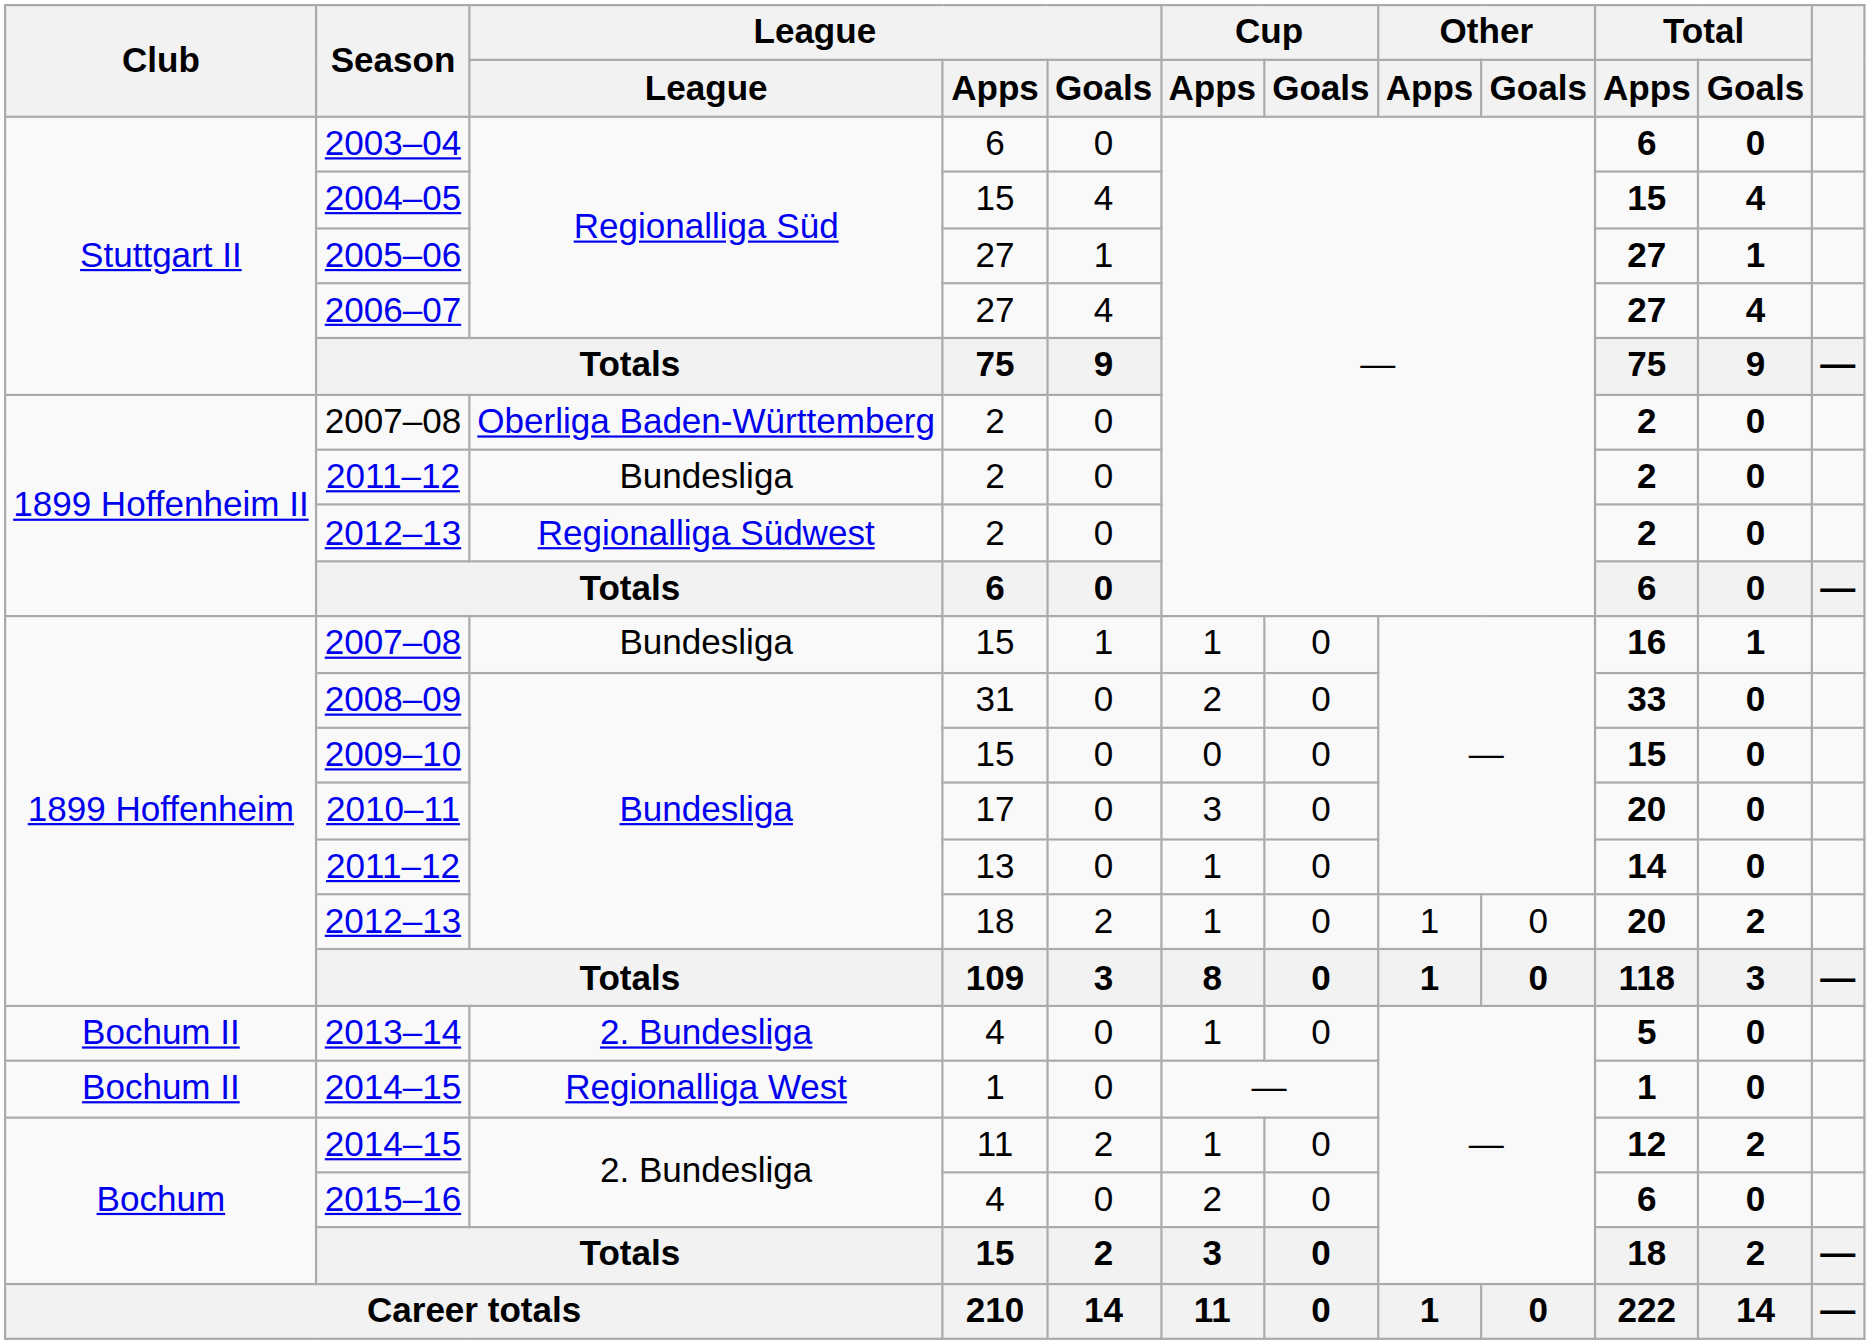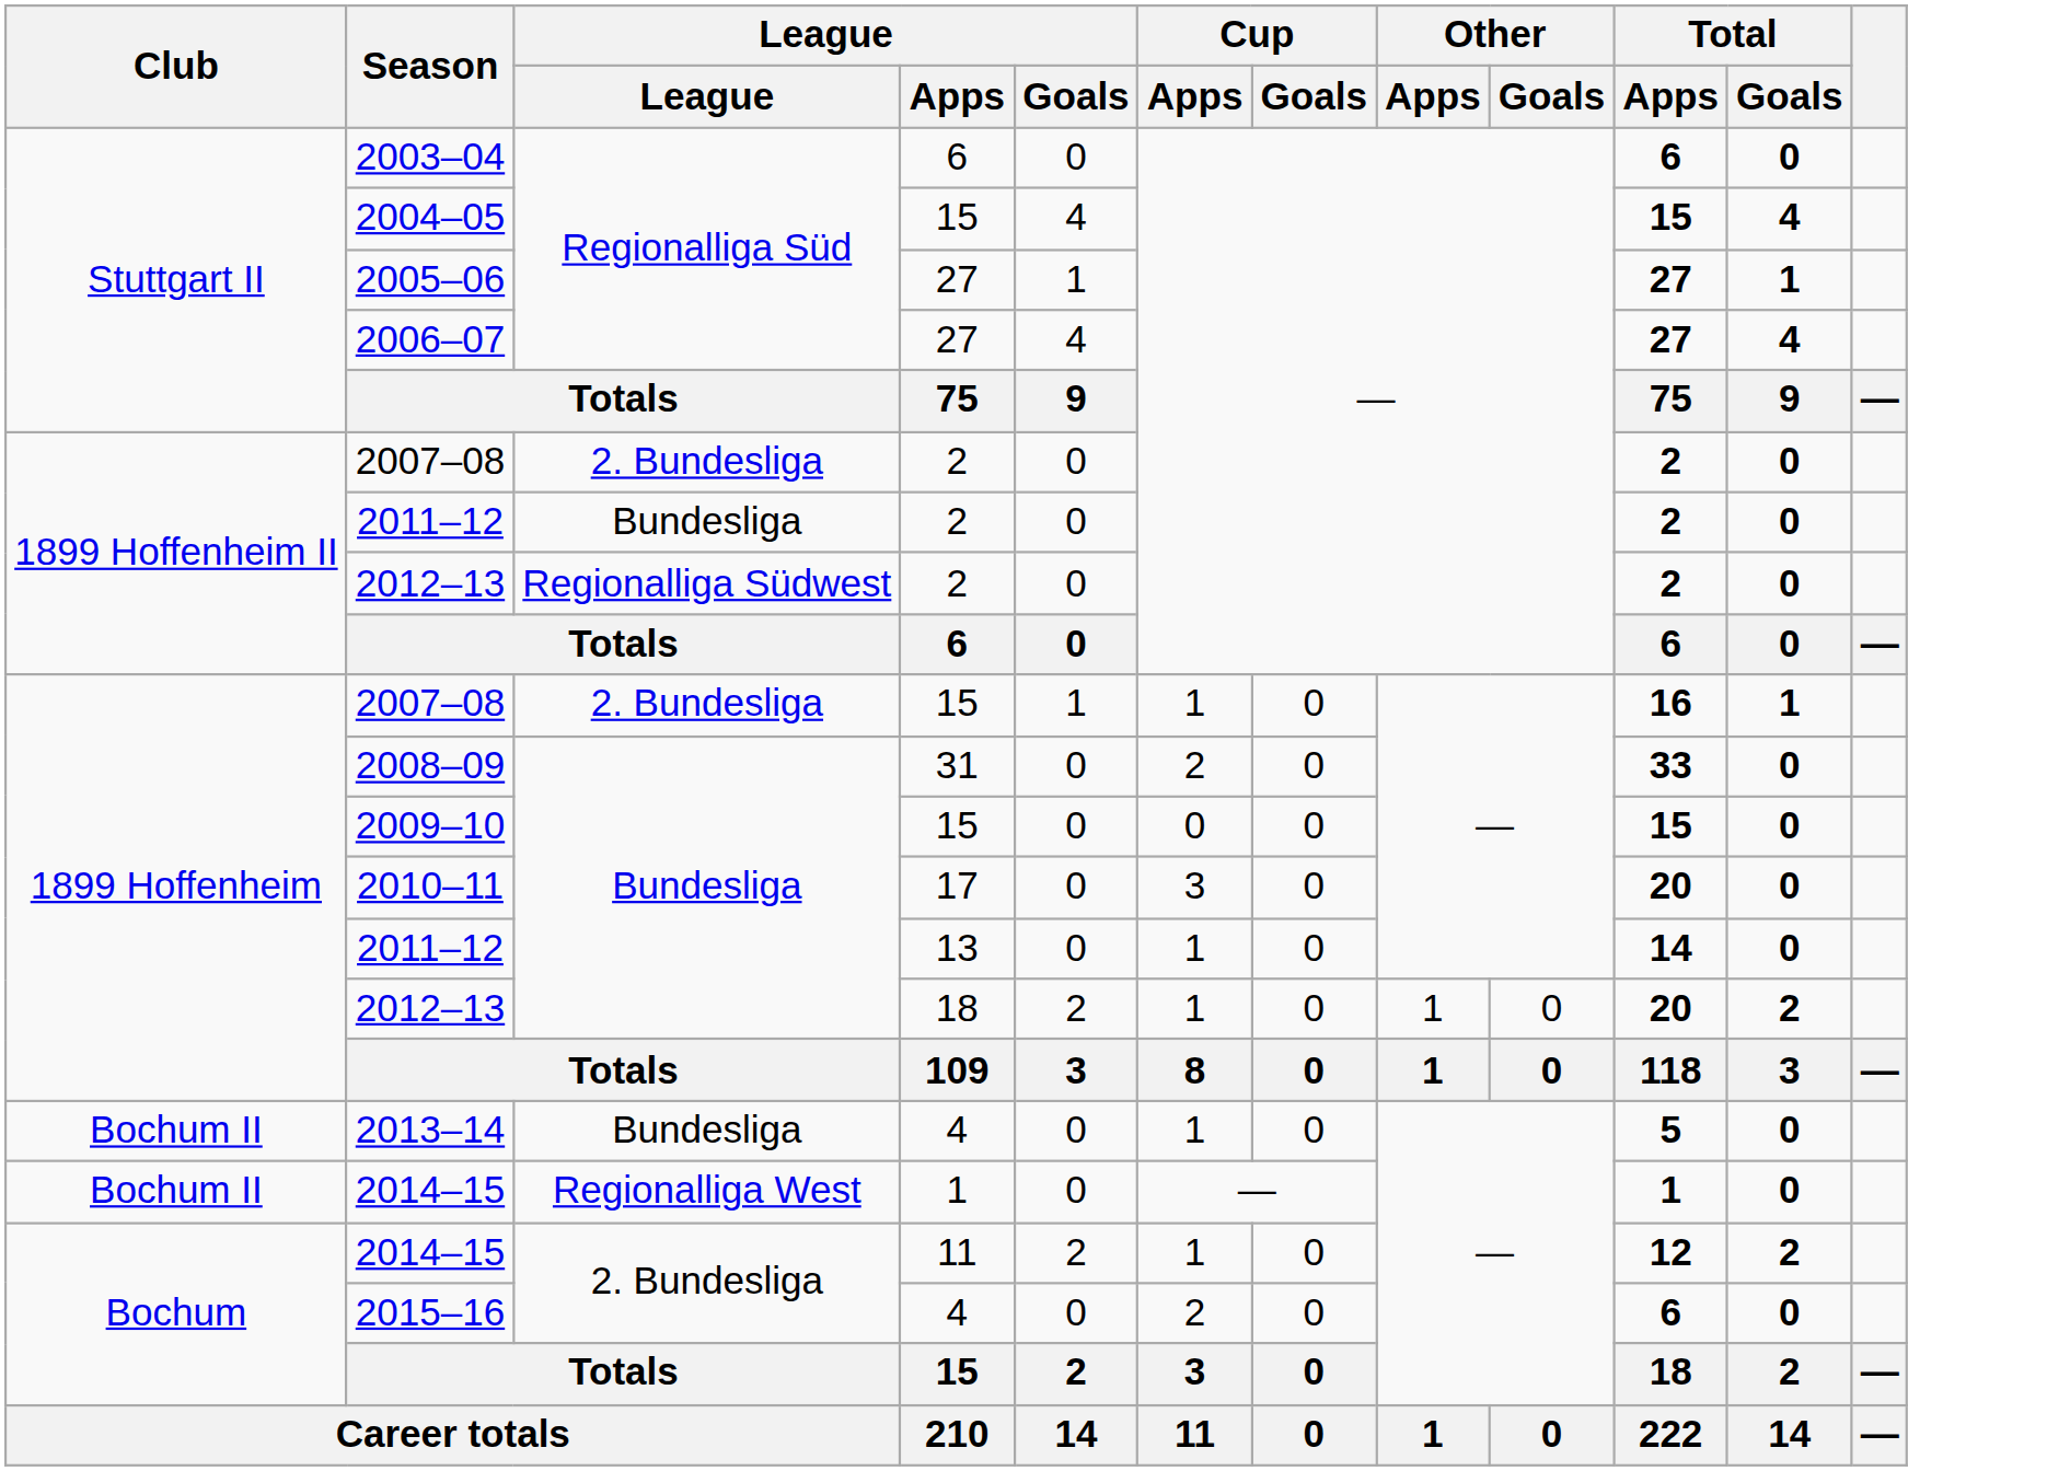2007–08 / 2 | League: Oberliga Baden-Württemberg -> 2. Bundesliga
2007–08 / 15 | League: Bundesliga -> 2. Bundesliga
2013–14 | League: 2. Bundesliga -> Bundesliga
